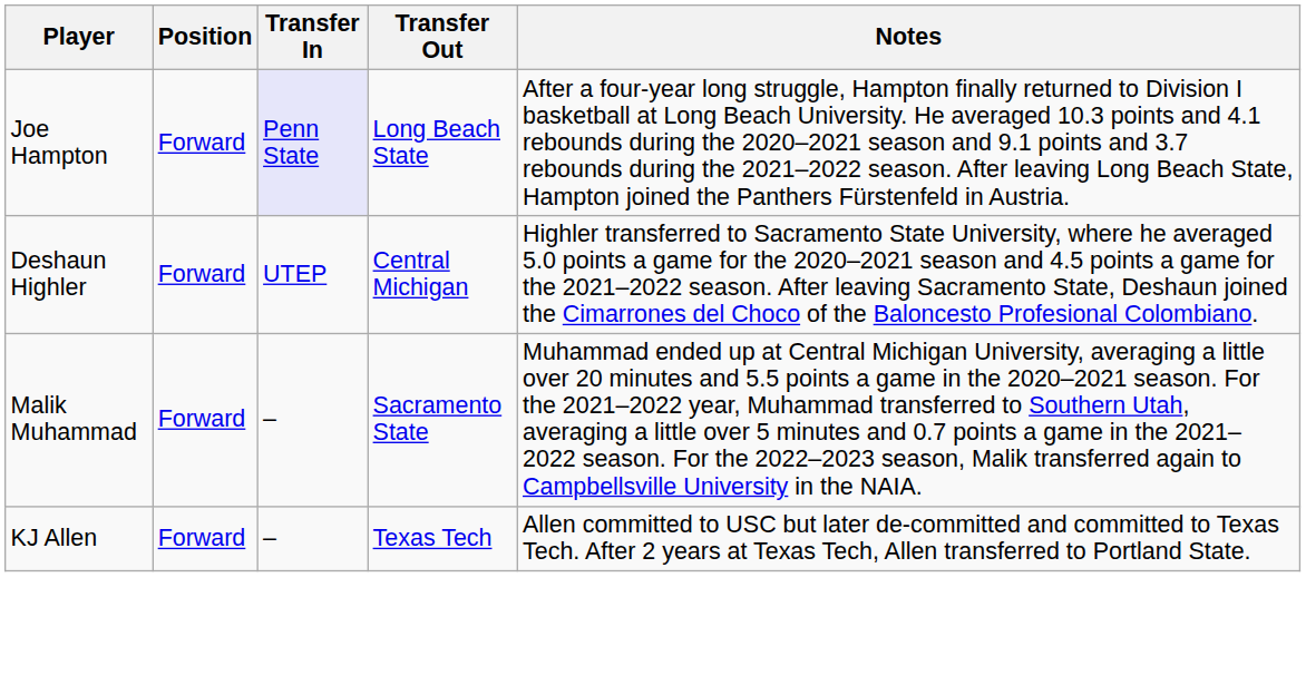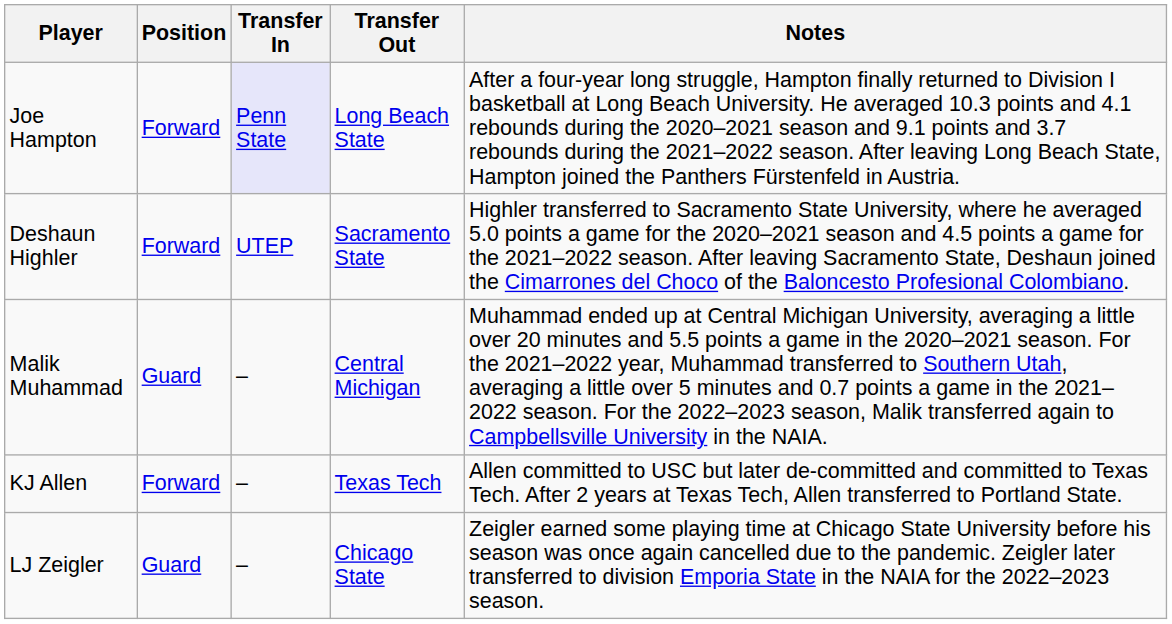Deshaun Highler | Transfer Out: Central Michigan -> Sacramento State
Malik Muhammad | Position: Forward -> Guard
Malik Muhammad | Transfer Out: Sacramento State -> Central Michigan
+ row: LJ Zeigler | Guard | – | Chicago State | Zeigler earned some playing time at Chicago State University before his season was once again cancelled due to the pandemic. Zeigler later transferred to division Emporia State in the NAIA for the 2022–2023 season.
